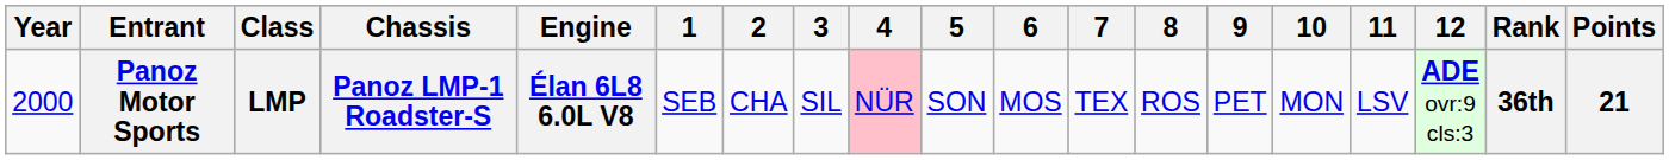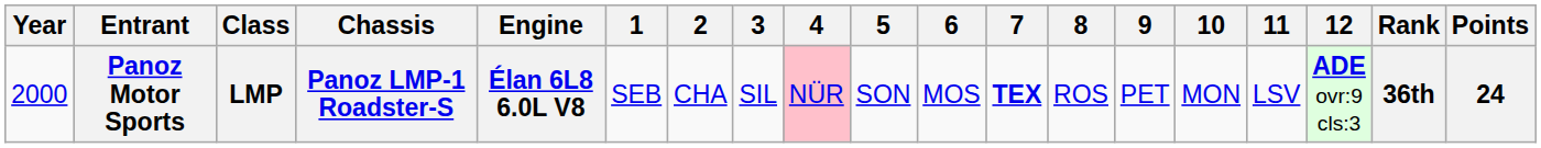Panoz Motor Sports | 7: normal -> bold
Panoz Motor Sports | Points: 21 -> 24
